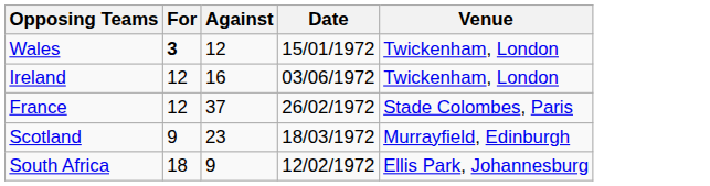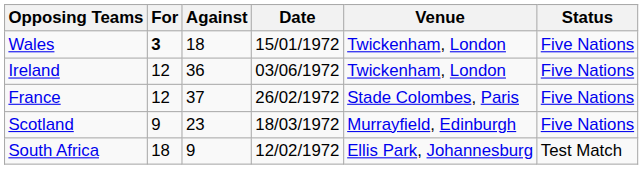+ column: Status | Five Nations | Five Nations | Five Nations | Five Nations | Test Match
Wales | Against: 12 -> 18
Ireland | Against: 16 -> 36
